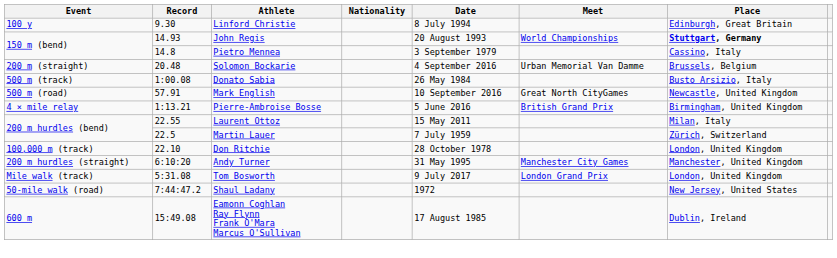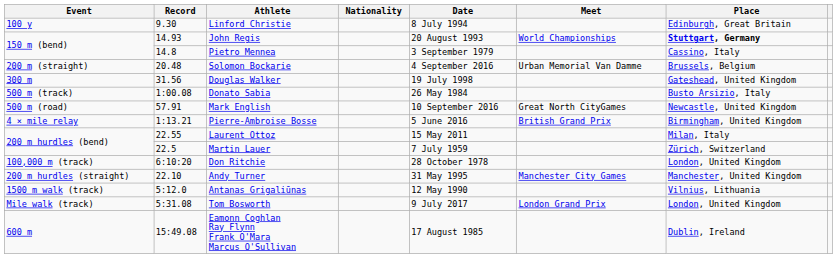+ row: 300 m | 31.56 | Douglas Walker | 19 July 1998 | Gateshead, United Kingdom
Don Ritchie | Record: 22.10 -> 6:10:20
Andy Turner | Record: 6:10:20 -> 22.10
+ row: 1500 m walk (track) | 5:12.0 | Antanas Grigaliūnas | 12 May 1990 | Vilnius, Lithuania
- row: 50-mile walk (road) | 7:44:47.2 | Shaul Ladany | 1972 | New Jersey, United States
